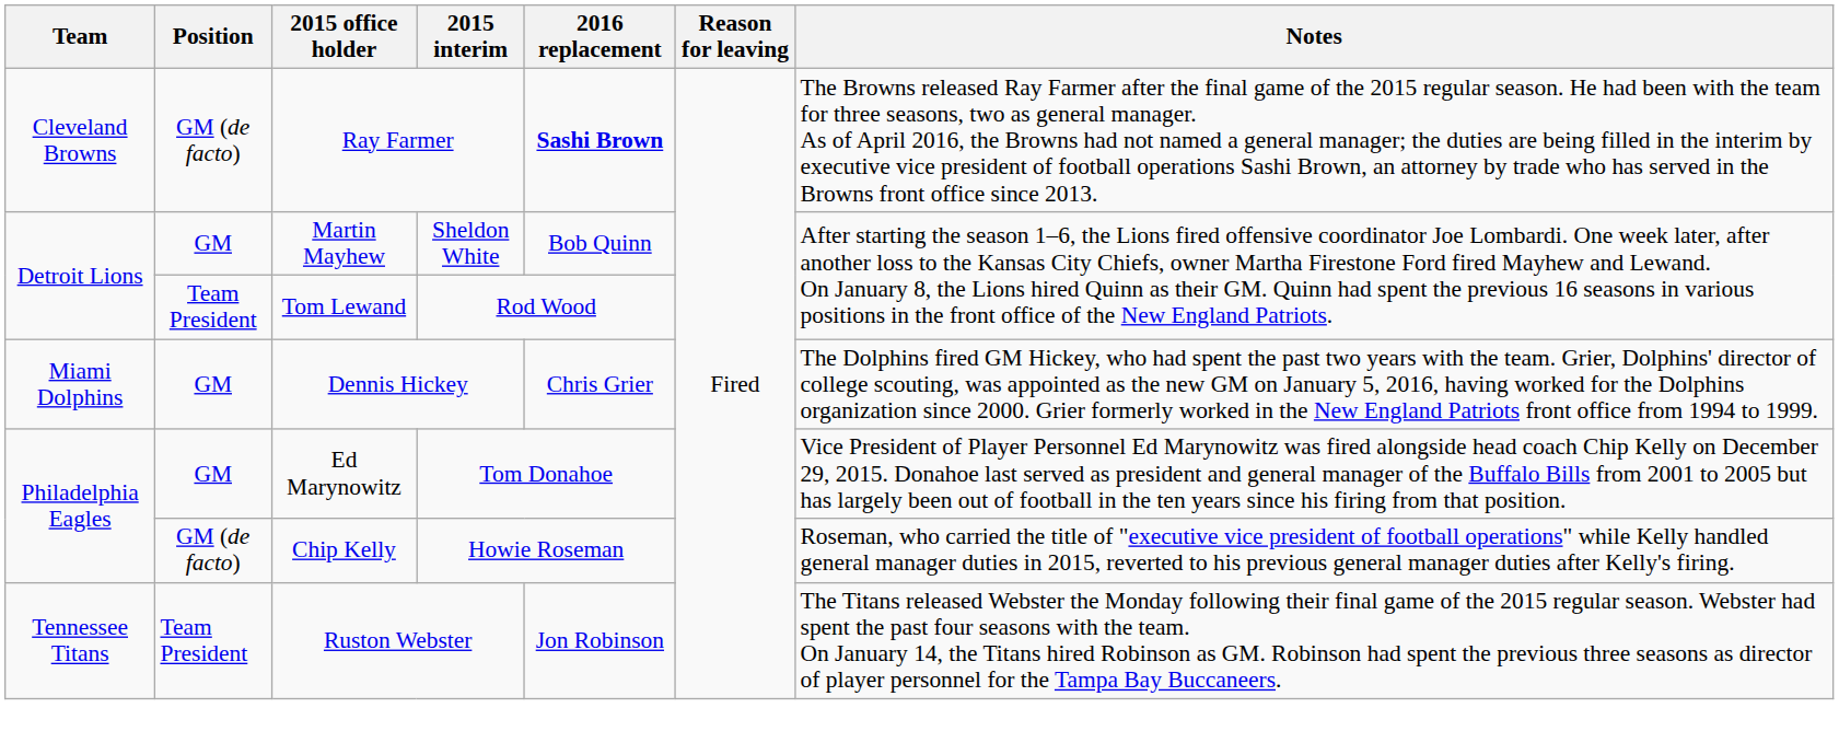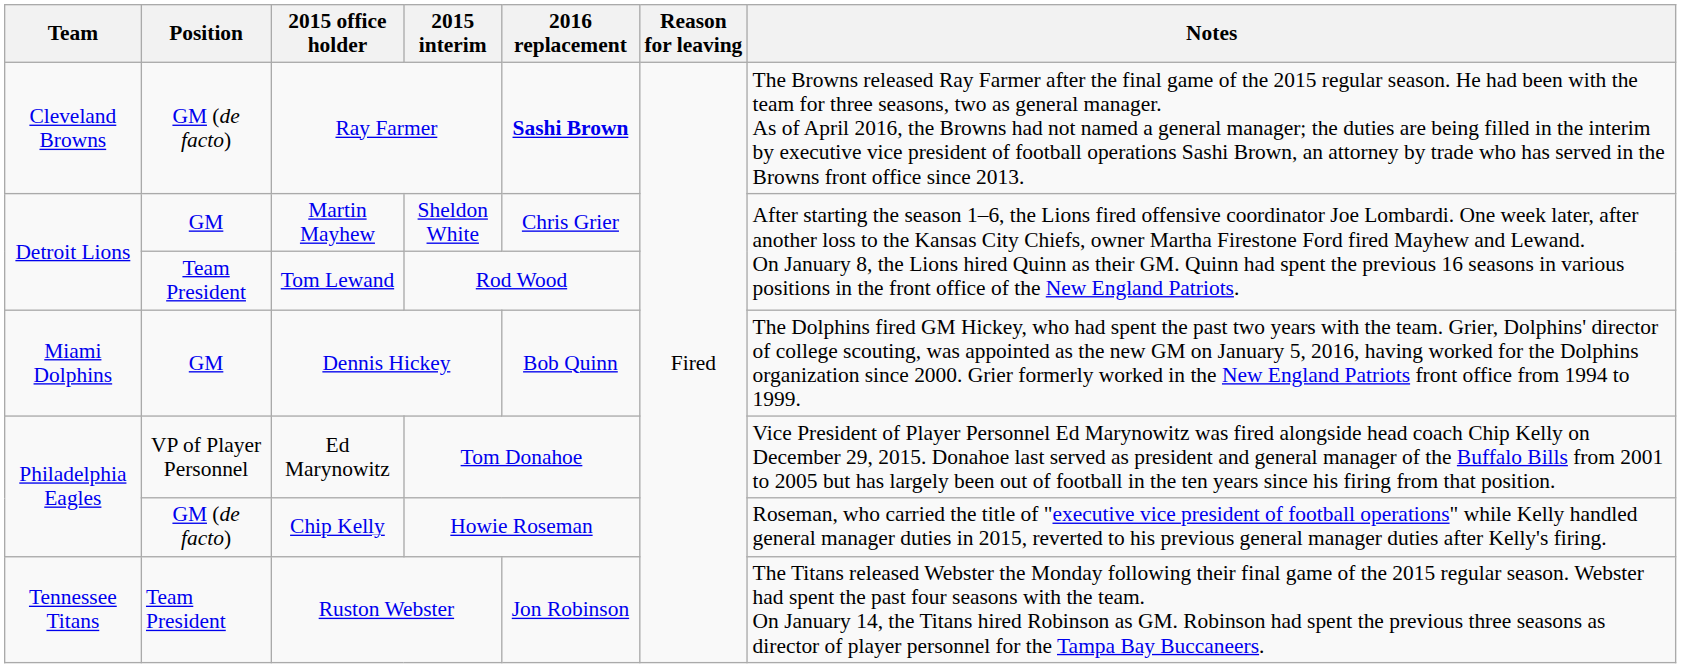Martin Mayhew | 2016 replacement: Bob Quinn -> Chris Grier
Dennis Hickey | 2016 replacement: Chris Grier -> Bob Quinn
Ed Marynowitz | Position: GM -> VP of Player Personnel
